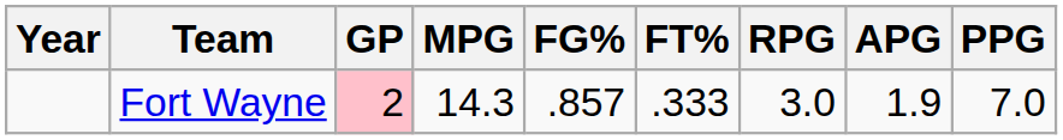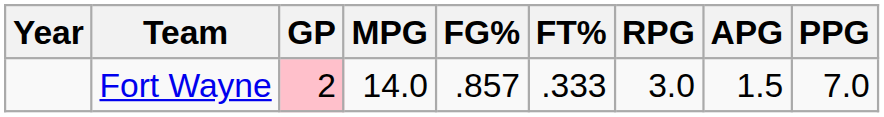Fort Wayne | MPG: 14.3 -> 14.0
Fort Wayne | APG: 1.9 -> 1.5
